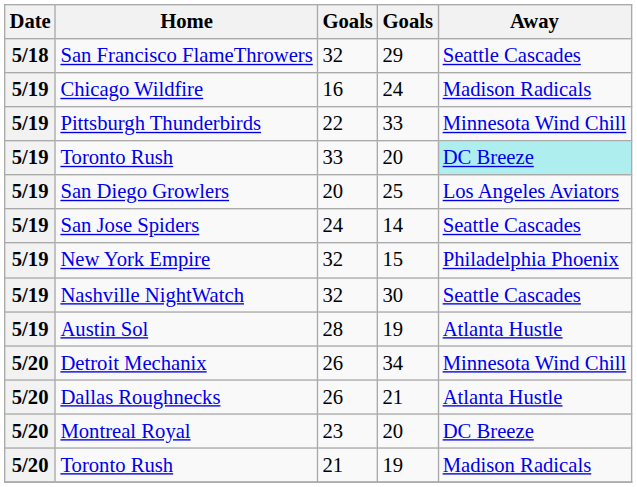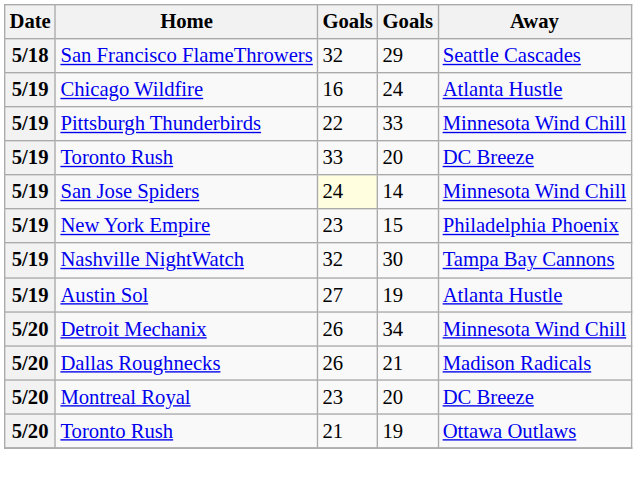Chicago Wildfire | Away: Madison Radicals -> Atlanta Hustle
Toronto Rush / 20 | Away: paleturquoise background -> no background
- row: 5/19 | San Diego Growlers | 20 | 25 | Los Angeles Aviators
San Jose Spiders | column 3: no background -> lightyellow background
San Jose Spiders | Away: Seattle Cascades -> Minnesota Wind Chill
New York Empire | column 3: 32 -> 23
Nashville NightWatch | Away: Seattle Cascades -> Tampa Bay Cannons
Austin Sol | column 3: 28 -> 27
Dallas Roughnecks | Away: Atlanta Hustle -> Madison Radicals
Toronto Rush / 19 | Away: Madison Radicals -> Ottawa Outlaws
